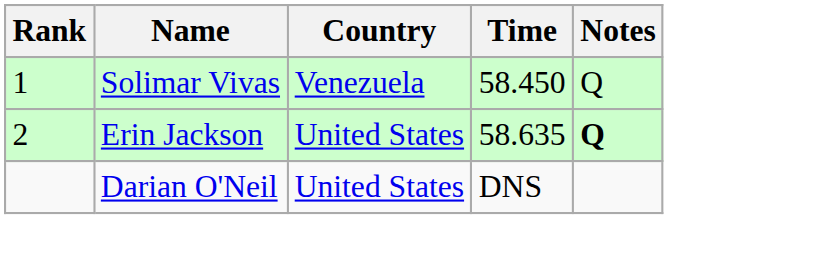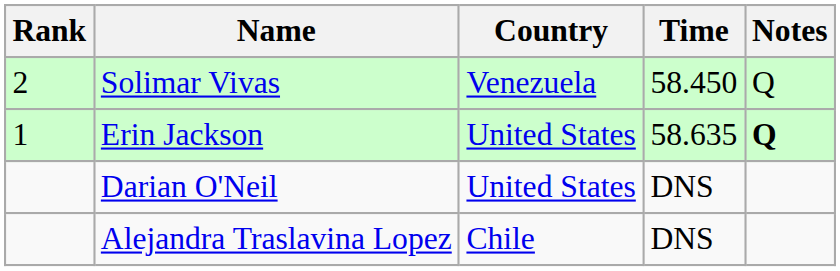Solimar Vivas | Rank: 1 -> 2
Erin Jackson | Rank: 2 -> 1
+ row: Alejandra Traslavina Lopez | Chile | DNS
